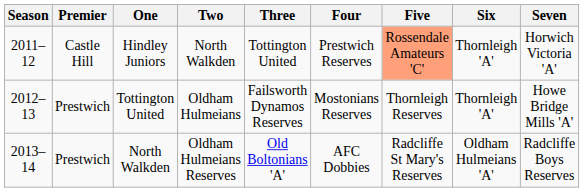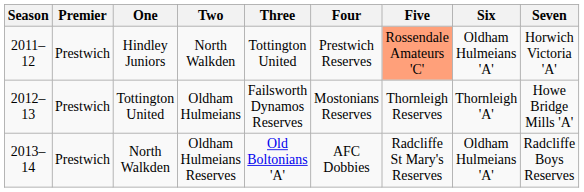Hindley Juniors | Premier: Castle Hill -> Prestwich
Hindley Juniors | Six: Thornleigh 'A' -> Oldham Hulmeians 'A'
